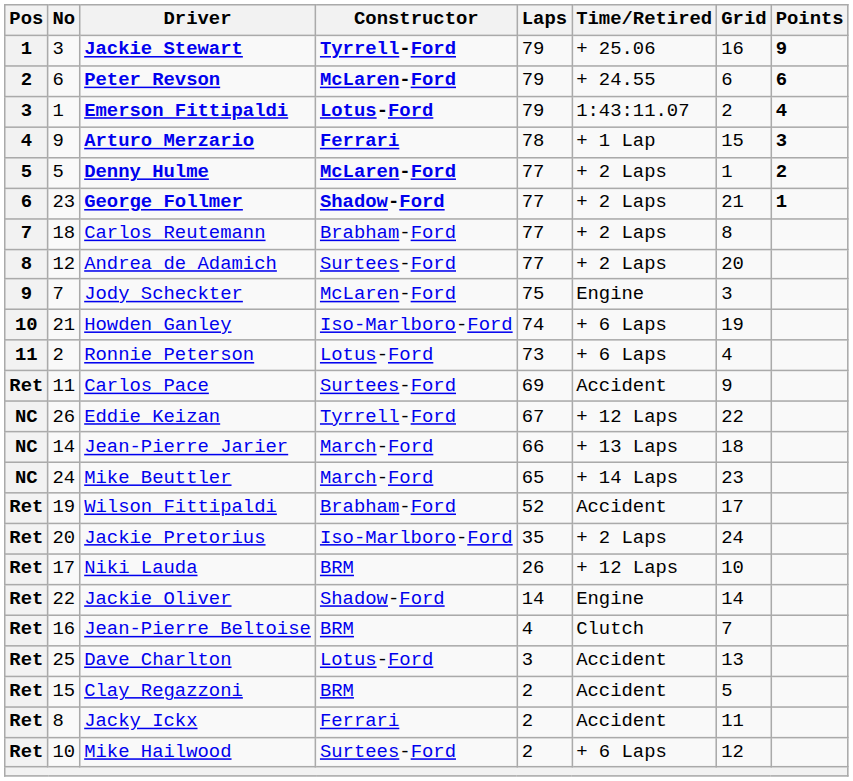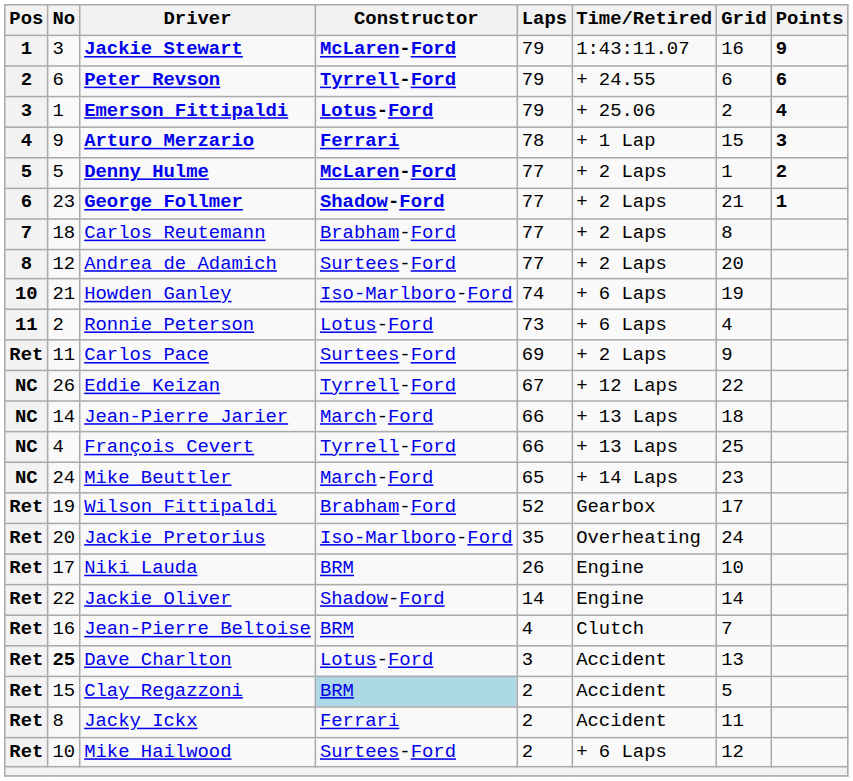Jackie Stewart | Constructor: Tyrrell-Ford -> McLaren-Ford
Jackie Stewart | Time/Retired: + 25.06 -> 1:43:11.07
Peter Revson | Constructor: McLaren-Ford -> Tyrrell-Ford
Emerson Fittipaldi | Time/Retired: 1:43:11.07 -> + 25.06
- row: 9 | 7 | Jody Scheckter | McLaren-Ford | 75 | Engine | 3
Carlos Pace | Time/Retired: Accident -> + 2 Laps
+ row: NC | 4 | François Cevert | Tyrrell-Ford | 66 | + 13 Laps | 25
Wilson Fittipaldi | Time/Retired: Accident -> Gearbox
Jackie Pretorius | Time/Retired: + 2 Laps -> Overheating
Niki Lauda | Time/Retired: + 12 Laps -> Engine
Dave Charlton | No: normal -> bold
Clay Regazzoni | Constructor: no background -> lightblue background
